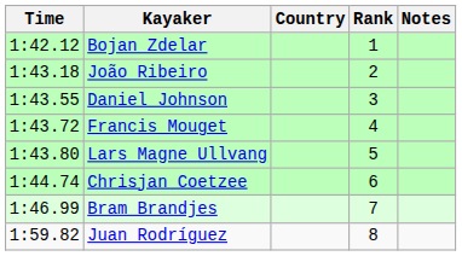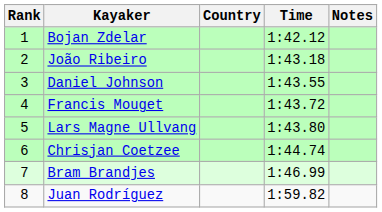columns swapped: Rank <-> Time
